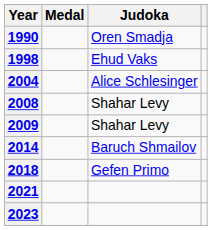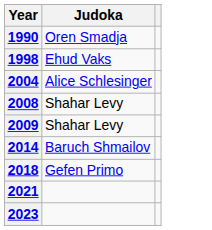- column: Medal
